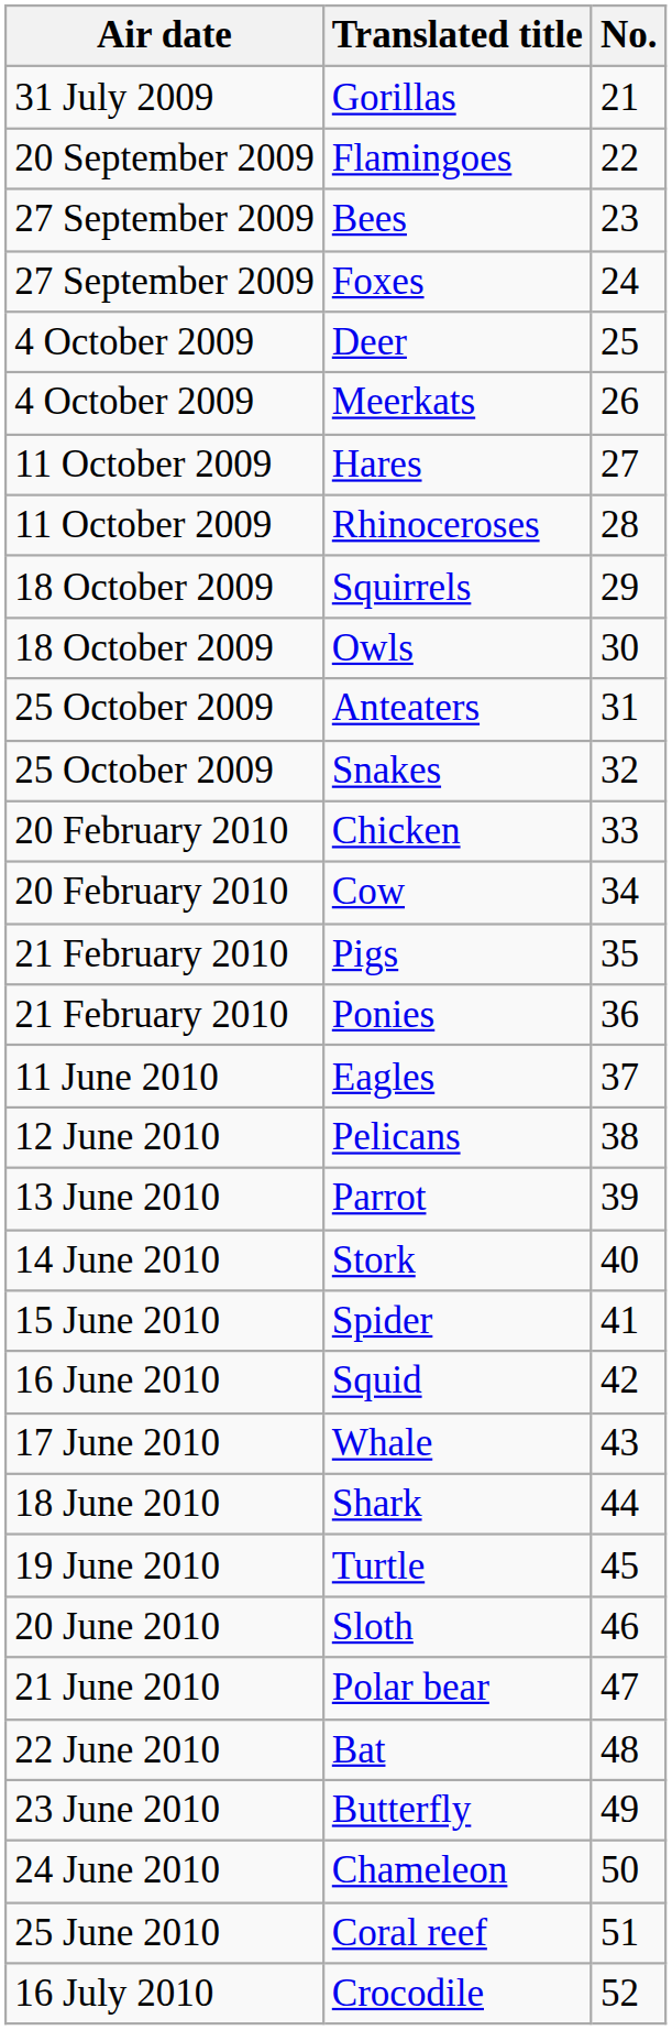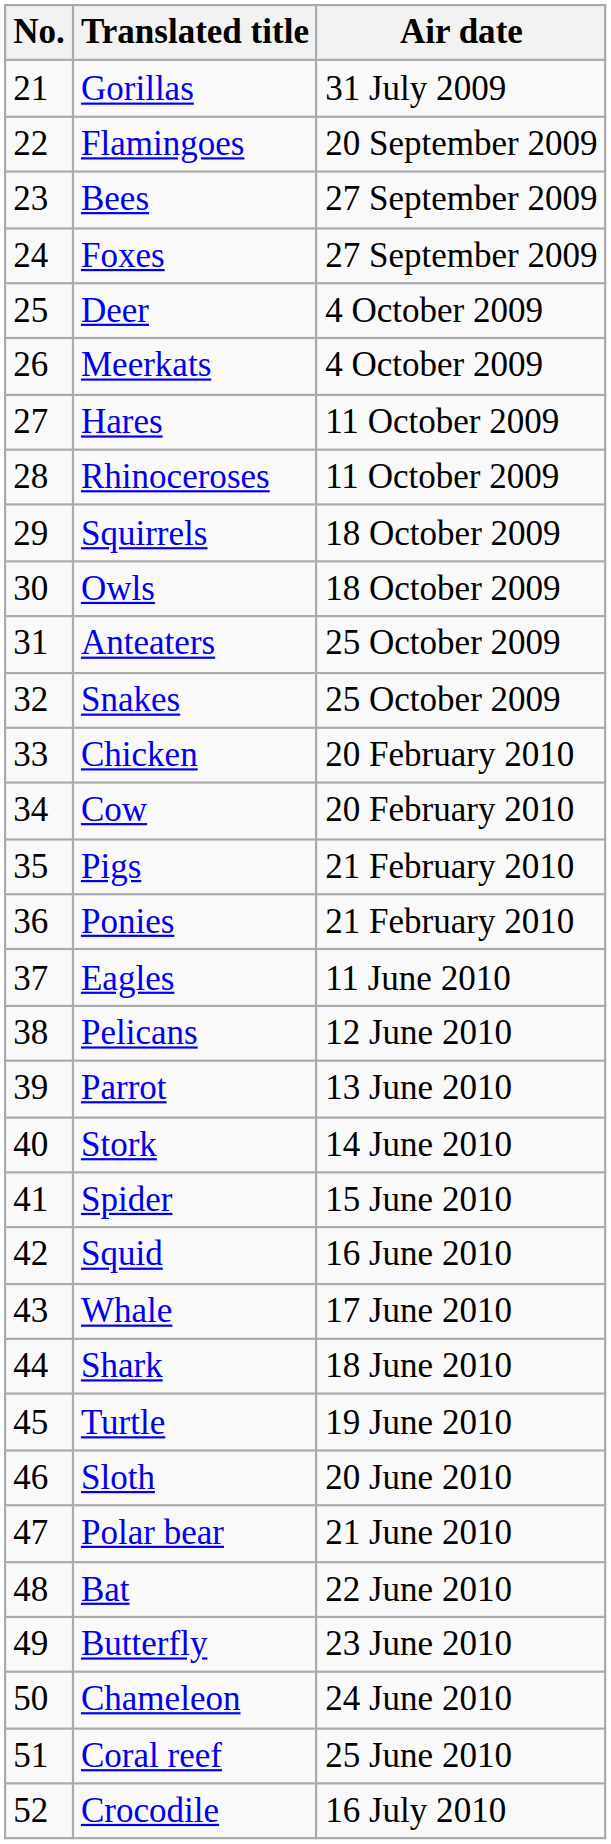columns swapped: No. <-> Air date
